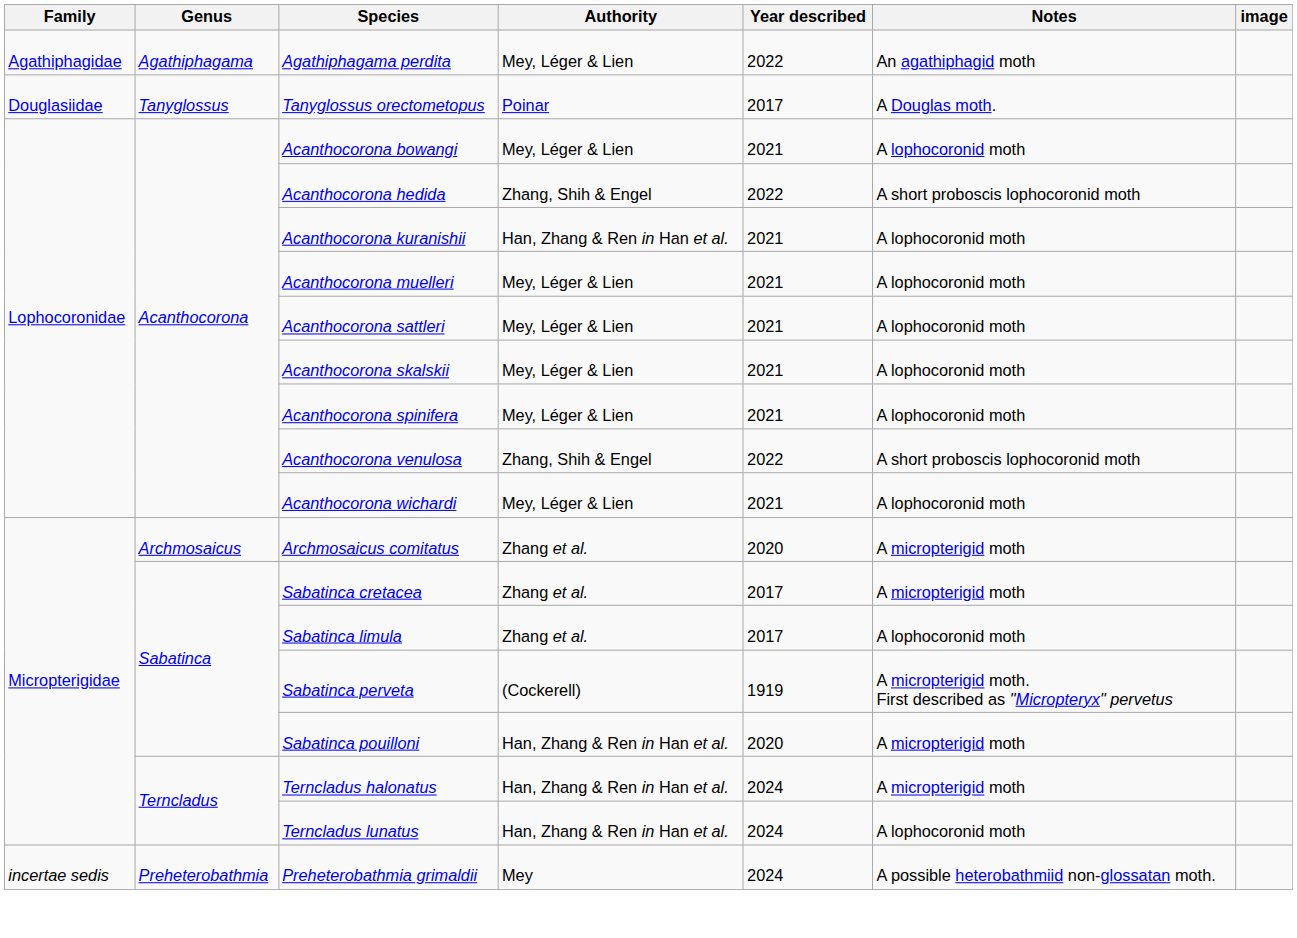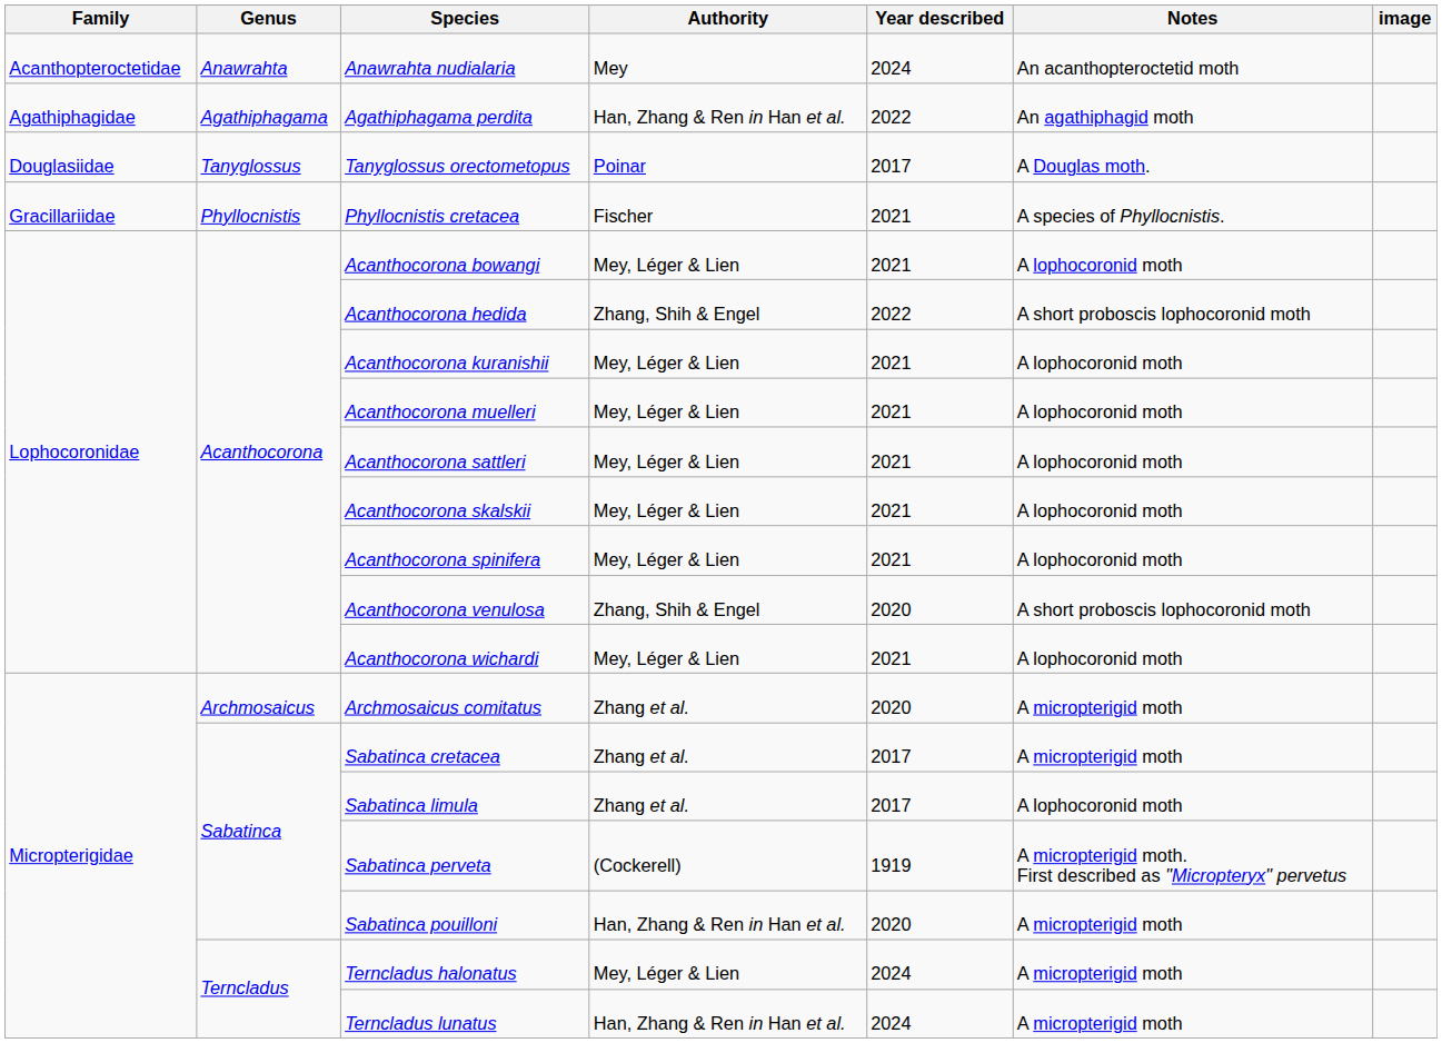+ row: Acanthopteroctetidae | Anawrahta | Anawrahta nudialaria | Mey | 2024 | An acanthopteroctetid moth
Agathiphagama perdita | Authority: Mey, Léger & Lien -> Han, Zhang & Ren in Han et al.
+ row: Gracillariidae | Phyllocnistis | Phyllocnistis cretacea | Fischer | 2021 | A species of Phyllocnistis.
Acanthocorona kuranishii | Authority: Han, Zhang & Ren in Han et al. -> Mey, Léger & Lien
Acanthocorona venulosa | Year described: 2022 -> 2020
Terncladus halonatus | Authority: Han, Zhang & Ren in Han et al. -> Mey, Léger & Lien
Terncladus lunatus | Notes: A lophocoronid moth -> A micropterigid moth
- row: incertae sedis | Preheterobathmia | Preheterobathmia grimaldii | Mey | 2024 | A possible heterobathmiid non-glossatan moth.
